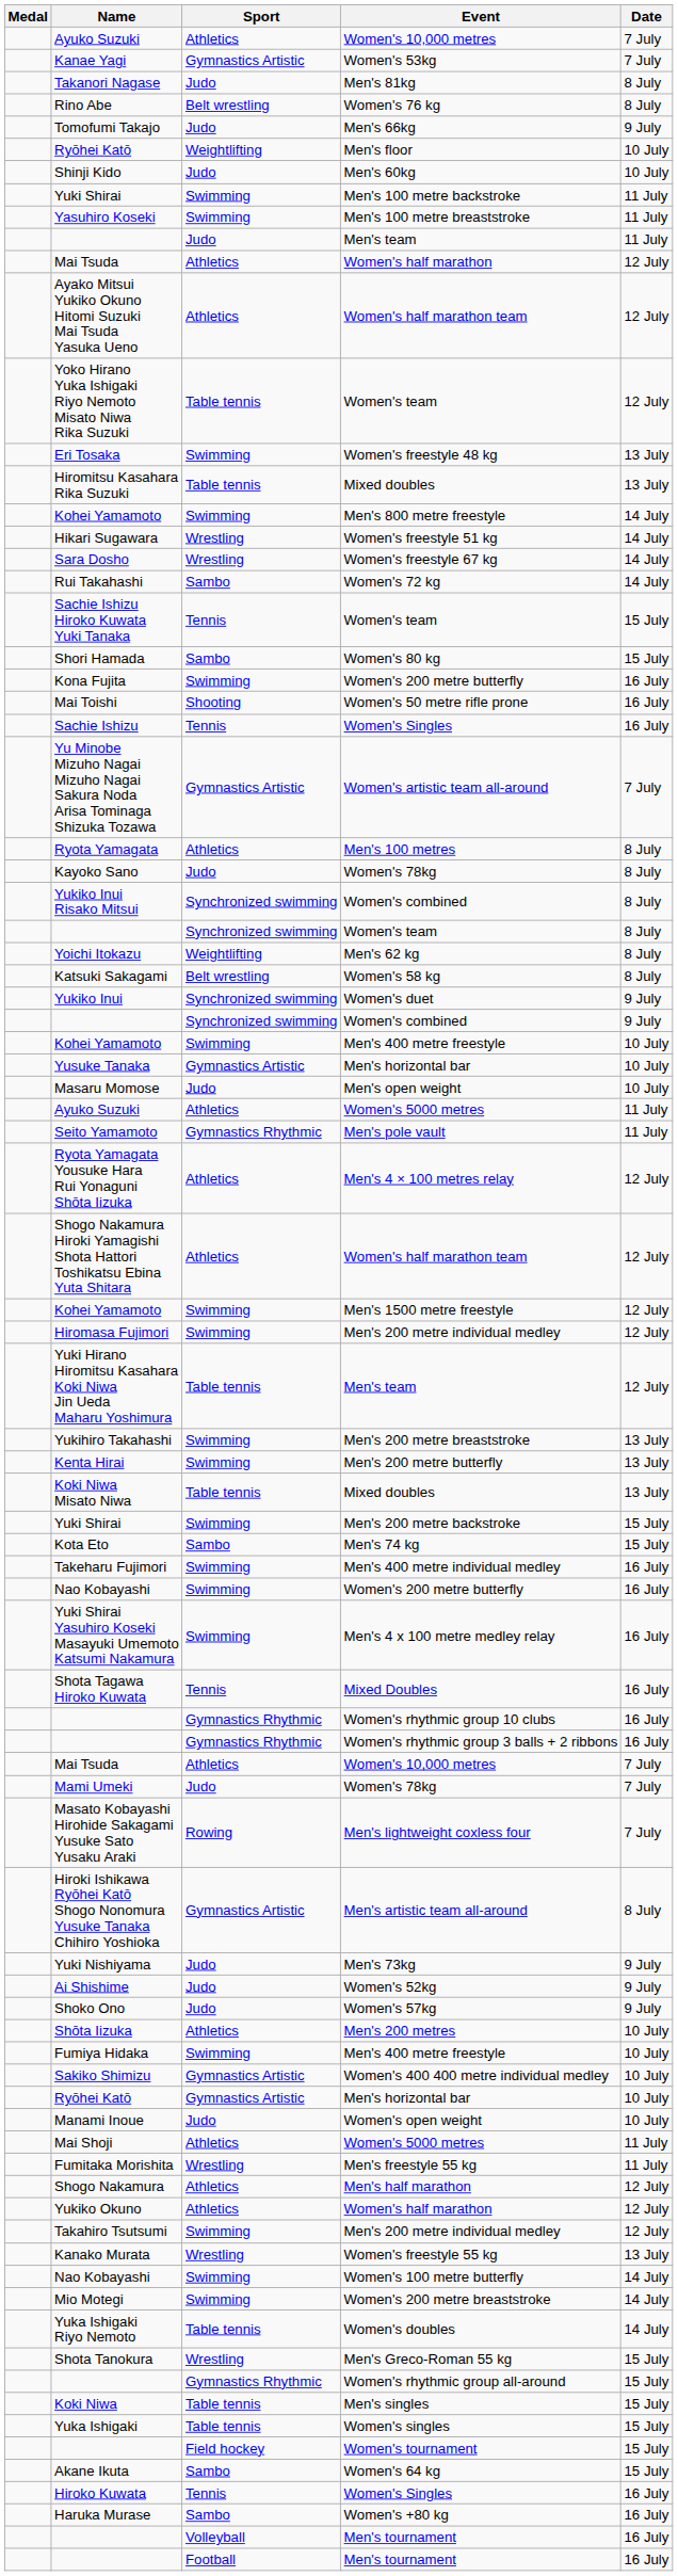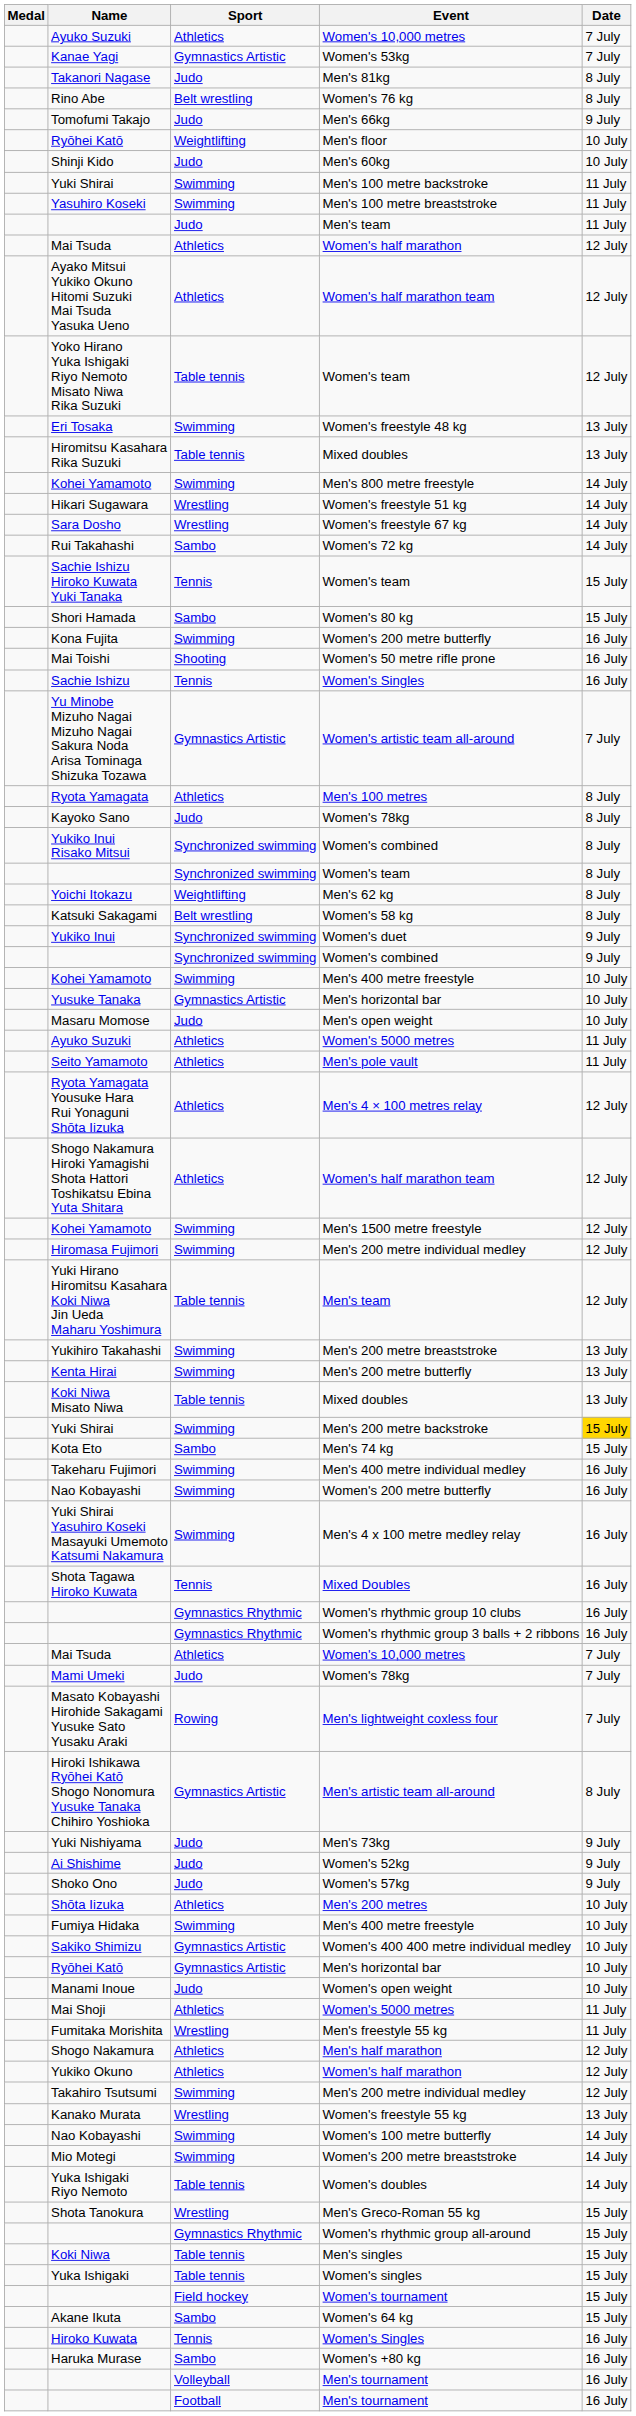Seito Yamamoto | Sport: Gymnastics Rhythmic -> Athletics
Yuki Shirai / Men's 200 metre backstroke | Date: no background -> gold background
